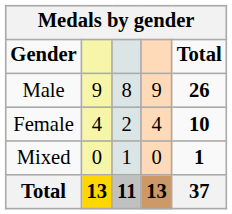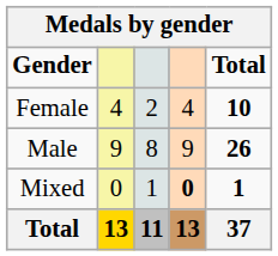rows swapped: Female <-> Male
Mixed | column 4: normal -> bold
